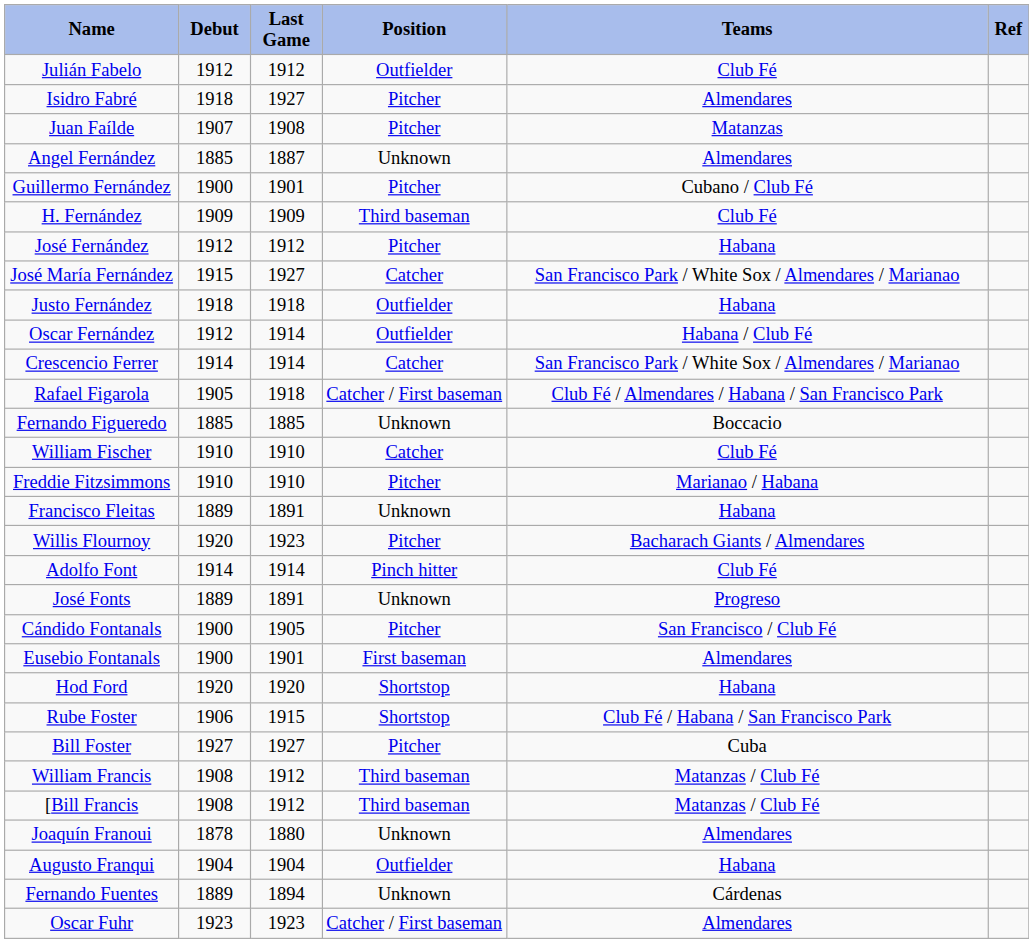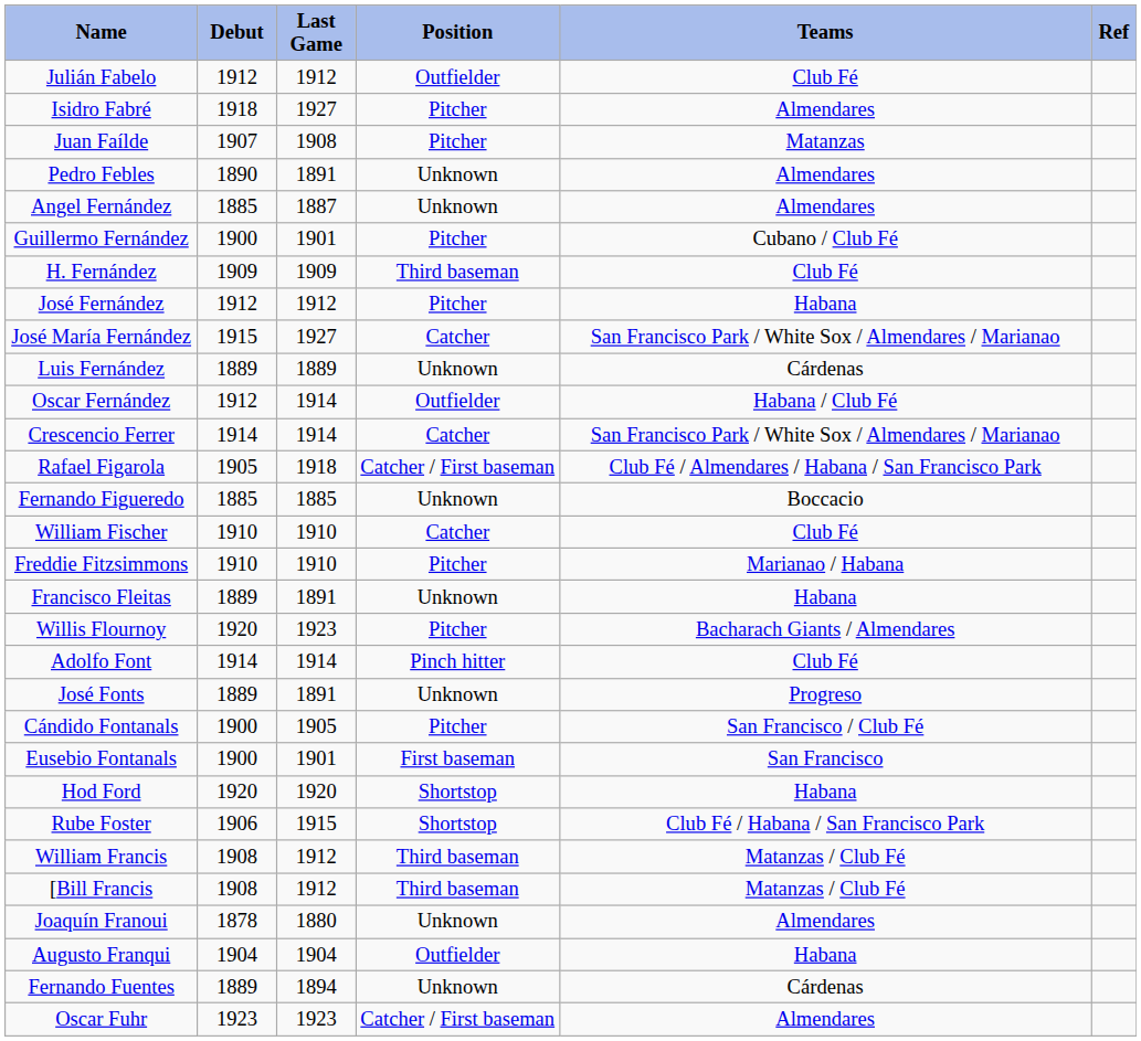+ row: Pedro Febles | 1890 | 1891 | Unknown | Almendares
- row: Justo Fernández | 1918 | 1918 | Outfielder | Habana
+ row: Luis Fernández | 1889 | 1889 | Unknown | Cárdenas
Eusebio Fontanals | Teams: Almendares -> San Francisco
- row: Bill Foster | 1927 | 1927 | Pitcher | Cuba
